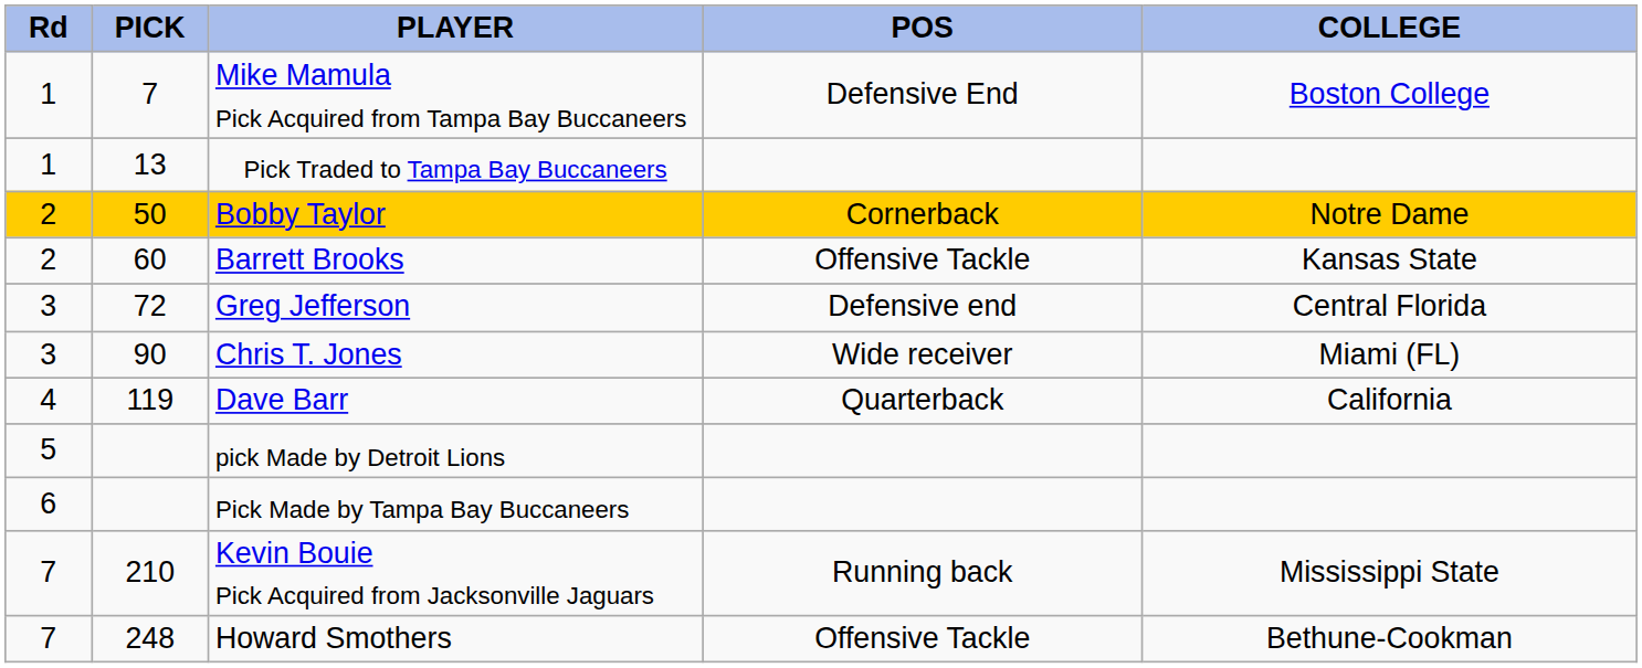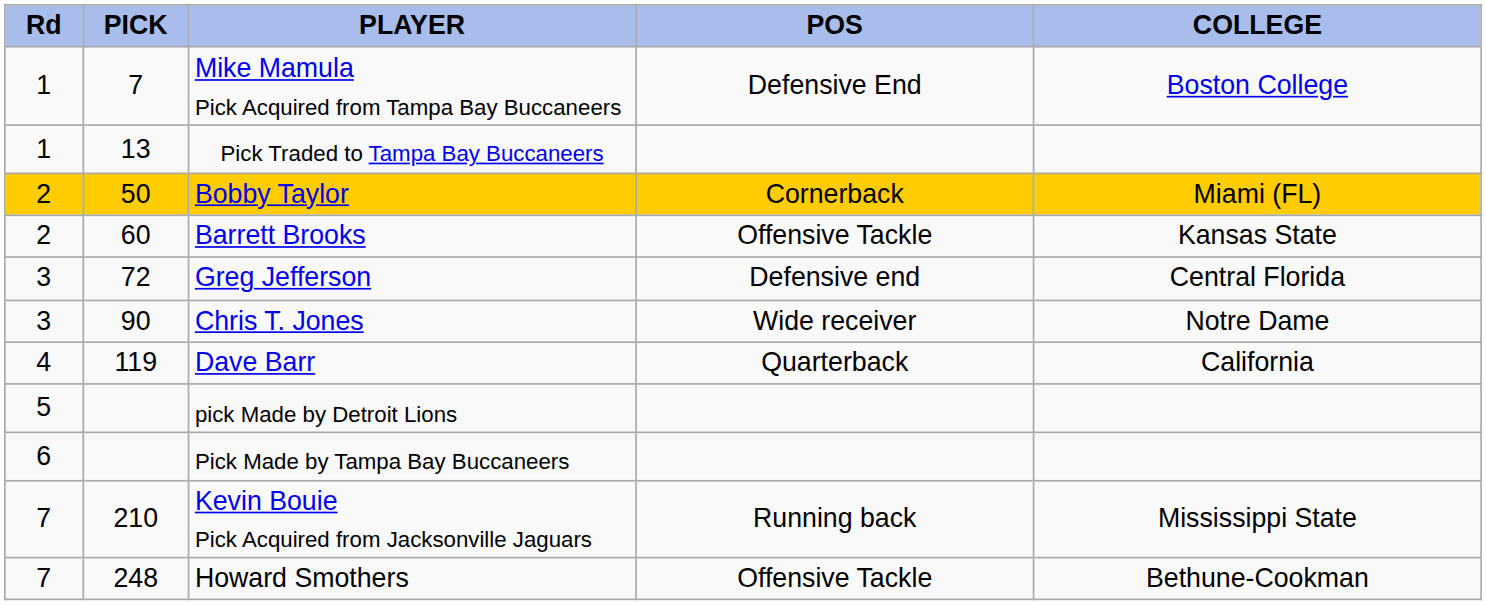Bobby Taylor | COLLEGE: Notre Dame -> Miami (FL)
Chris T. Jones | COLLEGE: Miami (FL) -> Notre Dame
